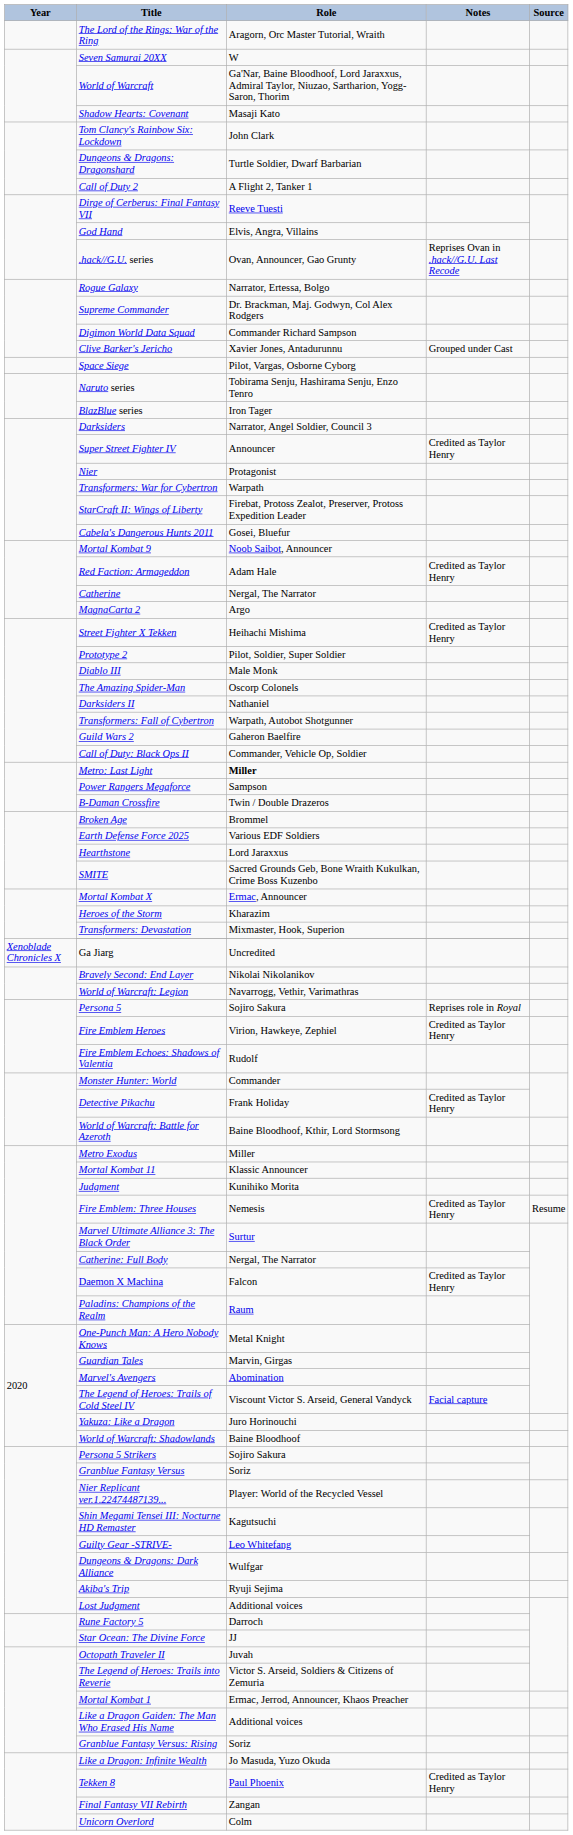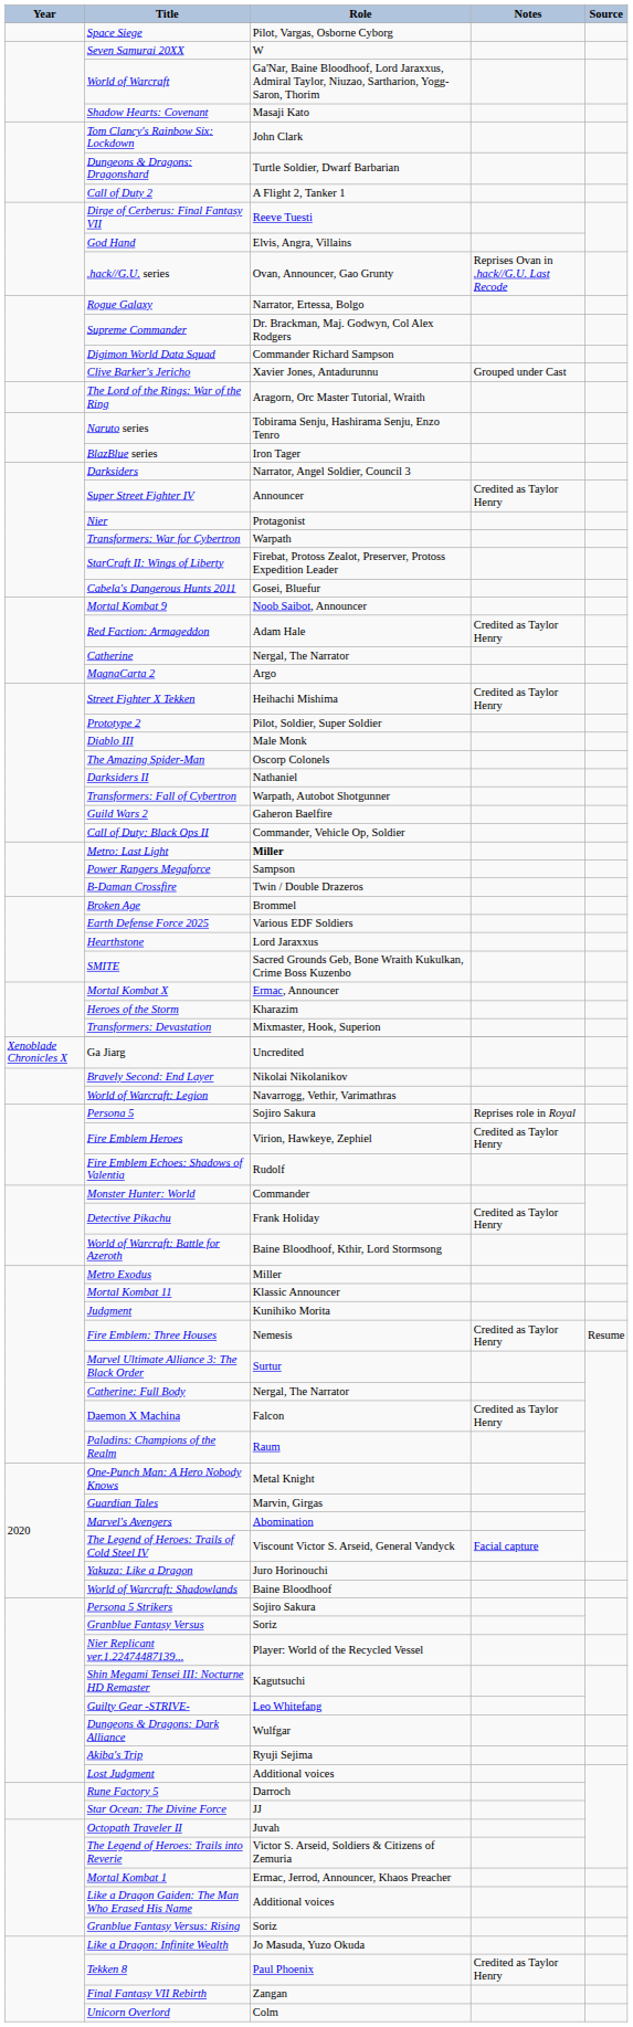rows swapped: The Lord of the Rings: War of the Ring <-> Space Siege
